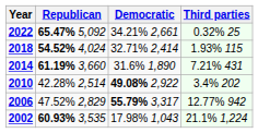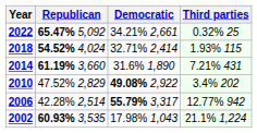2010 | Republican: 42.28% 2,514 -> 47.52% 2,829
2006 | Republican: 47.52% 2,829 -> 42.28% 2,514
